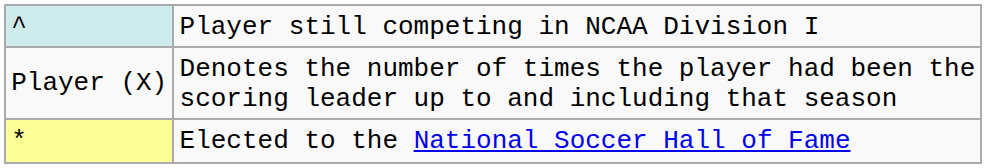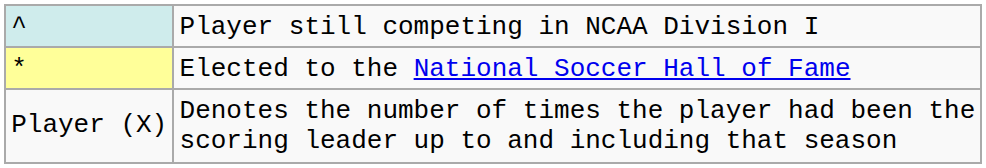rows swapped: * <-> Player (X)
